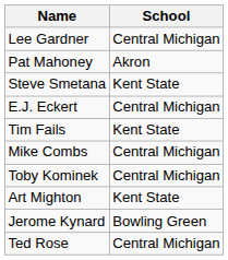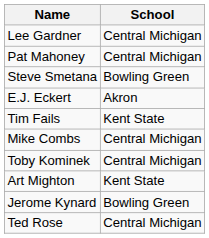Pat Mahoney | School: Akron -> Central Michigan
Steve Smetana | School: Kent State -> Bowling Green
E.J. Eckert | School: Central Michigan -> Akron
